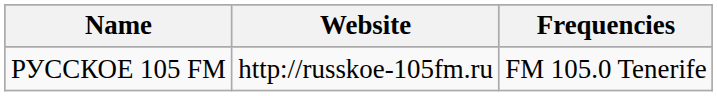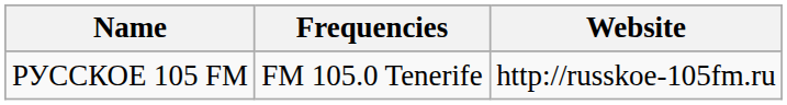columns swapped: Frequencies <-> Website
